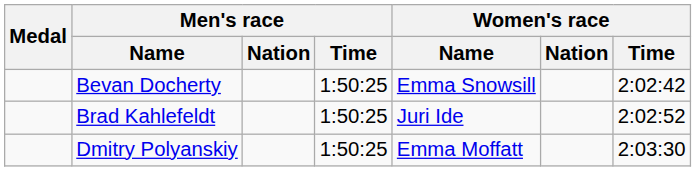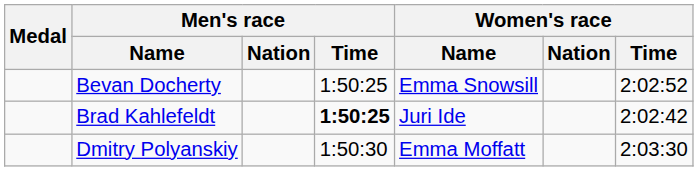Bevan Docherty | Women's race / Time: 2:02:42 -> 2:02:52
Brad Kahlefeldt | Men's race / Time: normal -> bold
Brad Kahlefeldt | Women's race / Time: 2:02:52 -> 2:02:42
Dmitry Polyanskiy | Men's race / Time: 1:50:25 -> 1:50:30
